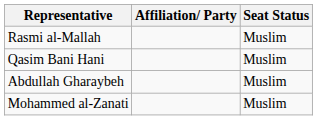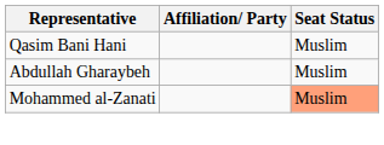- row: Rasmi al-Mallah | Muslim
Mohammed al-Zanati | Seat Status: no background -> lightsalmon background
